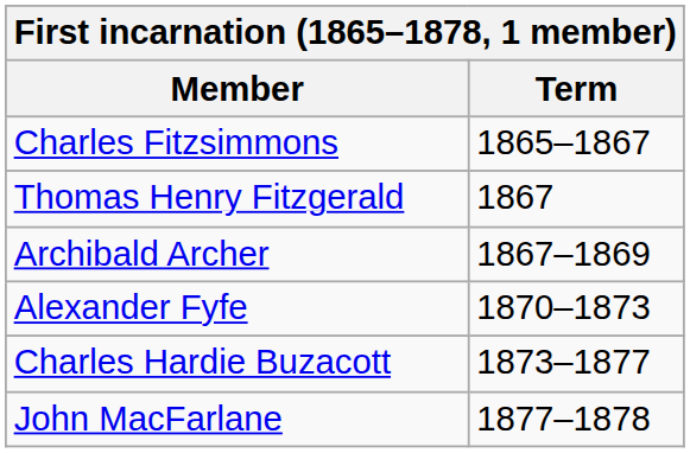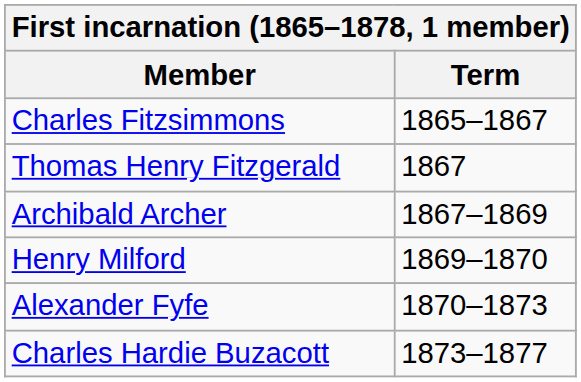+ row: Henry Milford | 1869–1870
- row: John MacFarlane | 1877–1878
